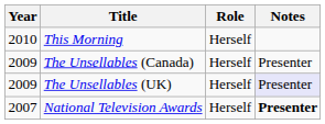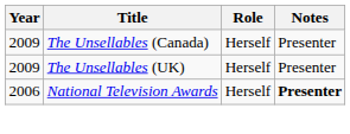- row: 2010 | This Morning | Herself
The Unsellables (UK) | Notes: lavender background -> no background
National Television Awards | Year: 2007 -> 2006
